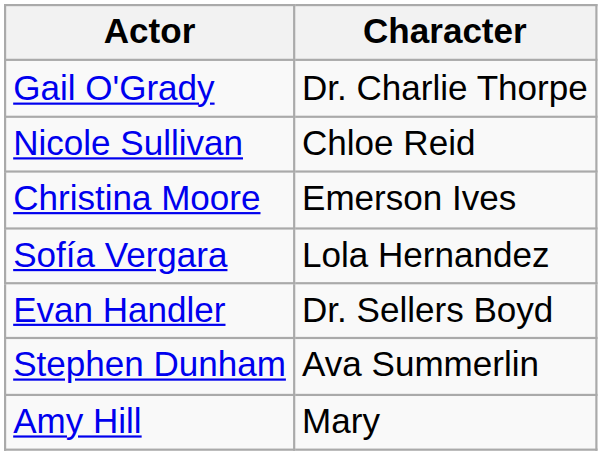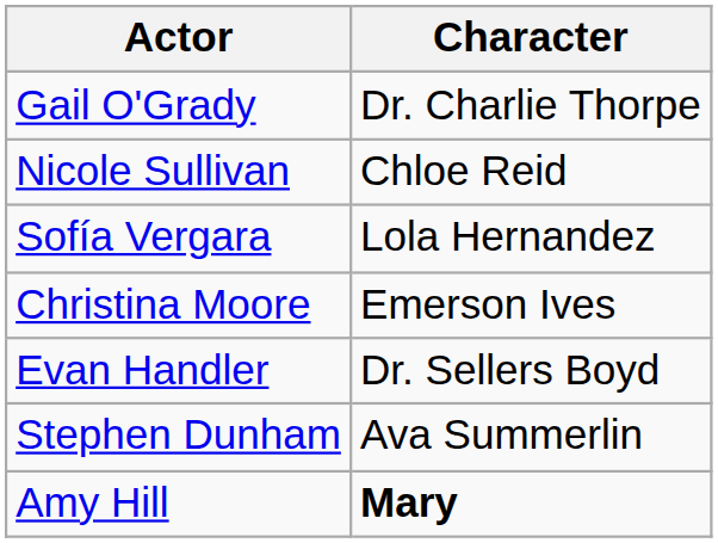rows swapped: Sofía Vergara <-> Christina Moore
Amy Hill | Character: normal -> bold
